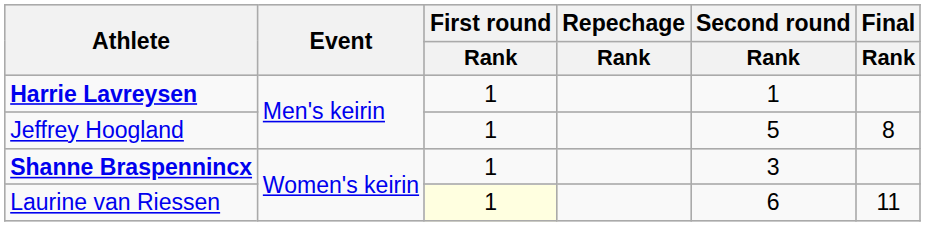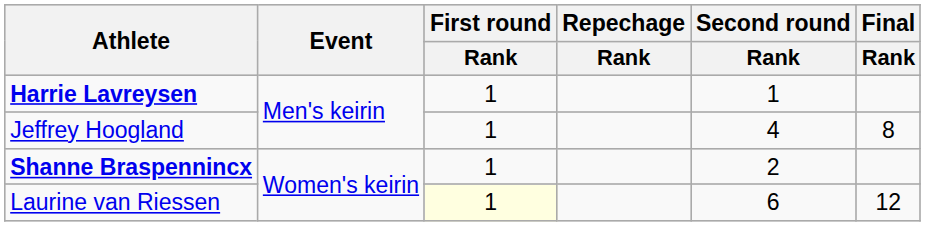Jeffrey Hoogland | Second round / Rank: 5 -> 4
Shanne Braspennincx | Second round / Rank: 3 -> 2
Laurine van Riessen | Final / Rank: 11 -> 12
